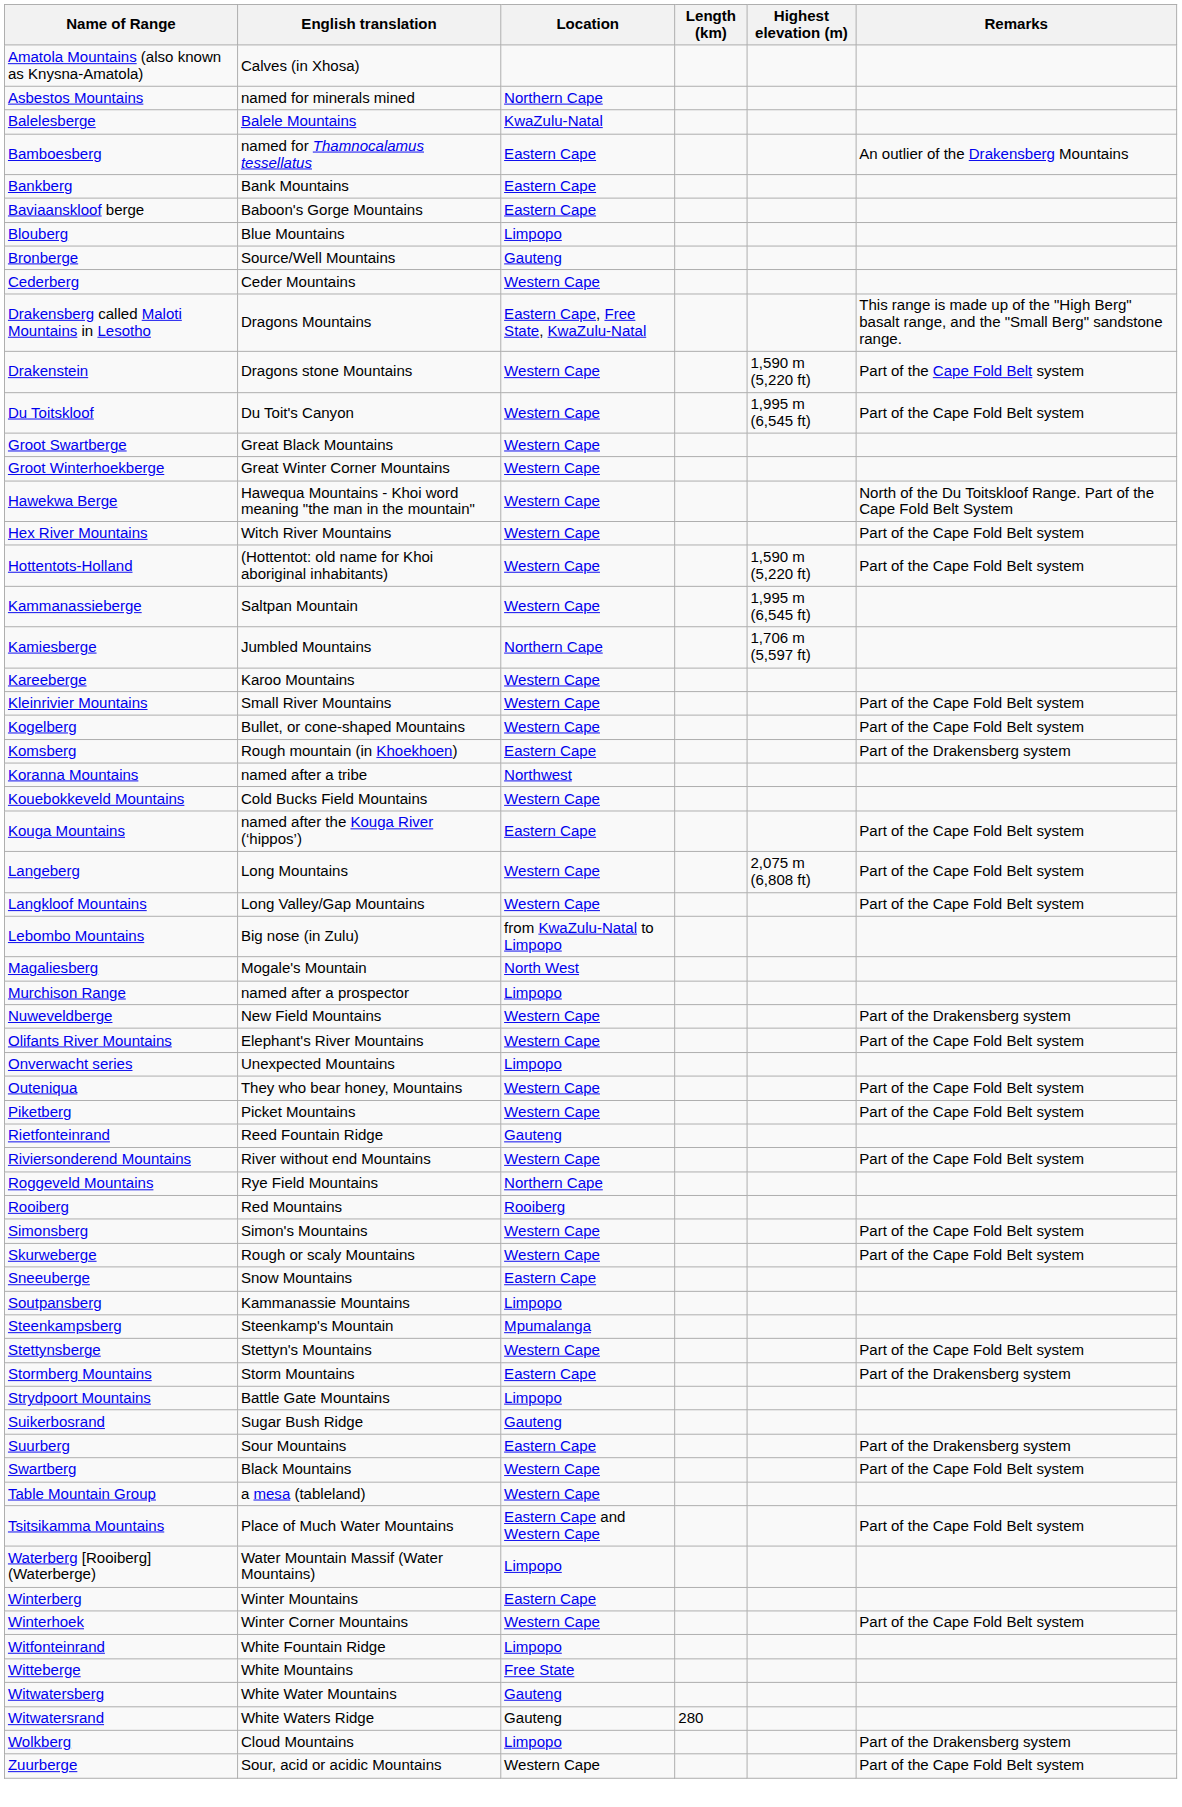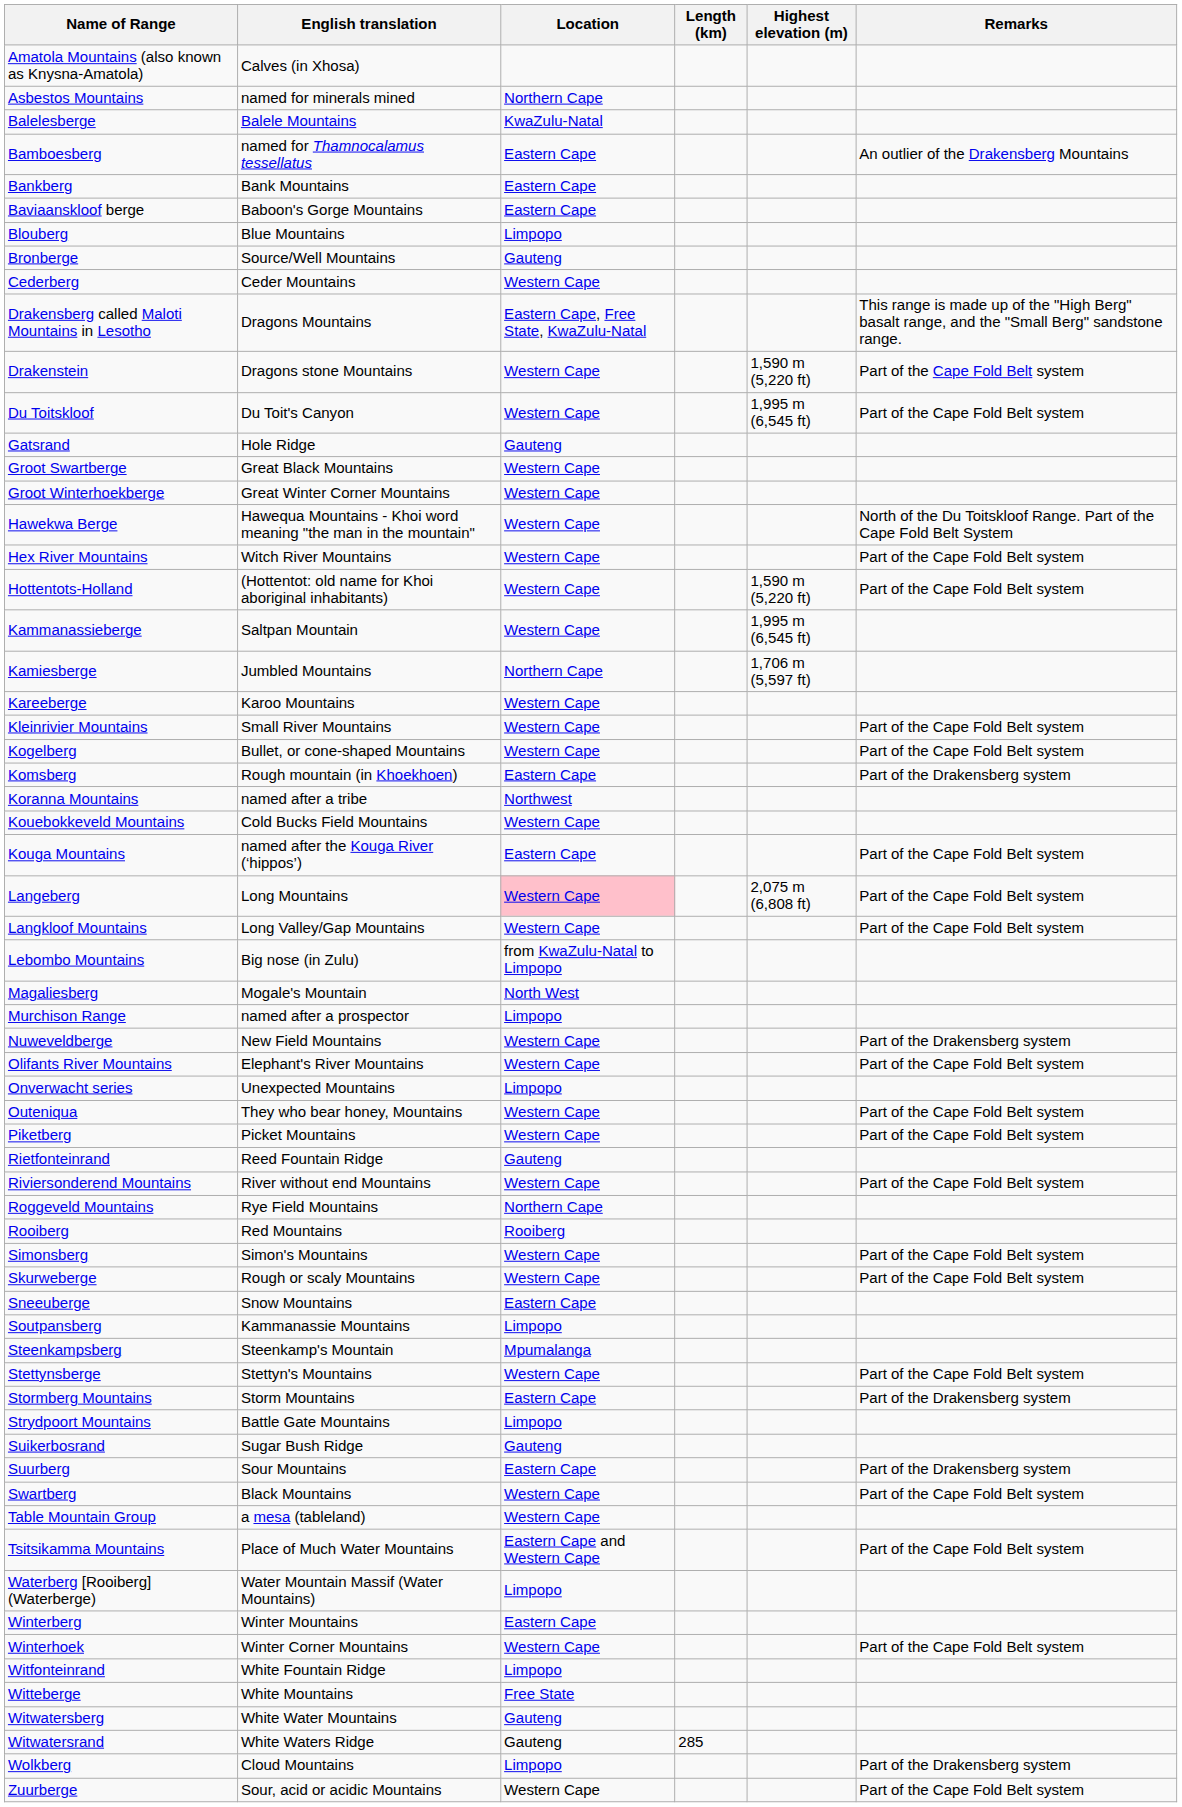+ row: Gatsrand | Hole Ridge | Gauteng
Langeberg | Location: no background -> pink background
Witwatersrand | Length (km): 280 -> 285
